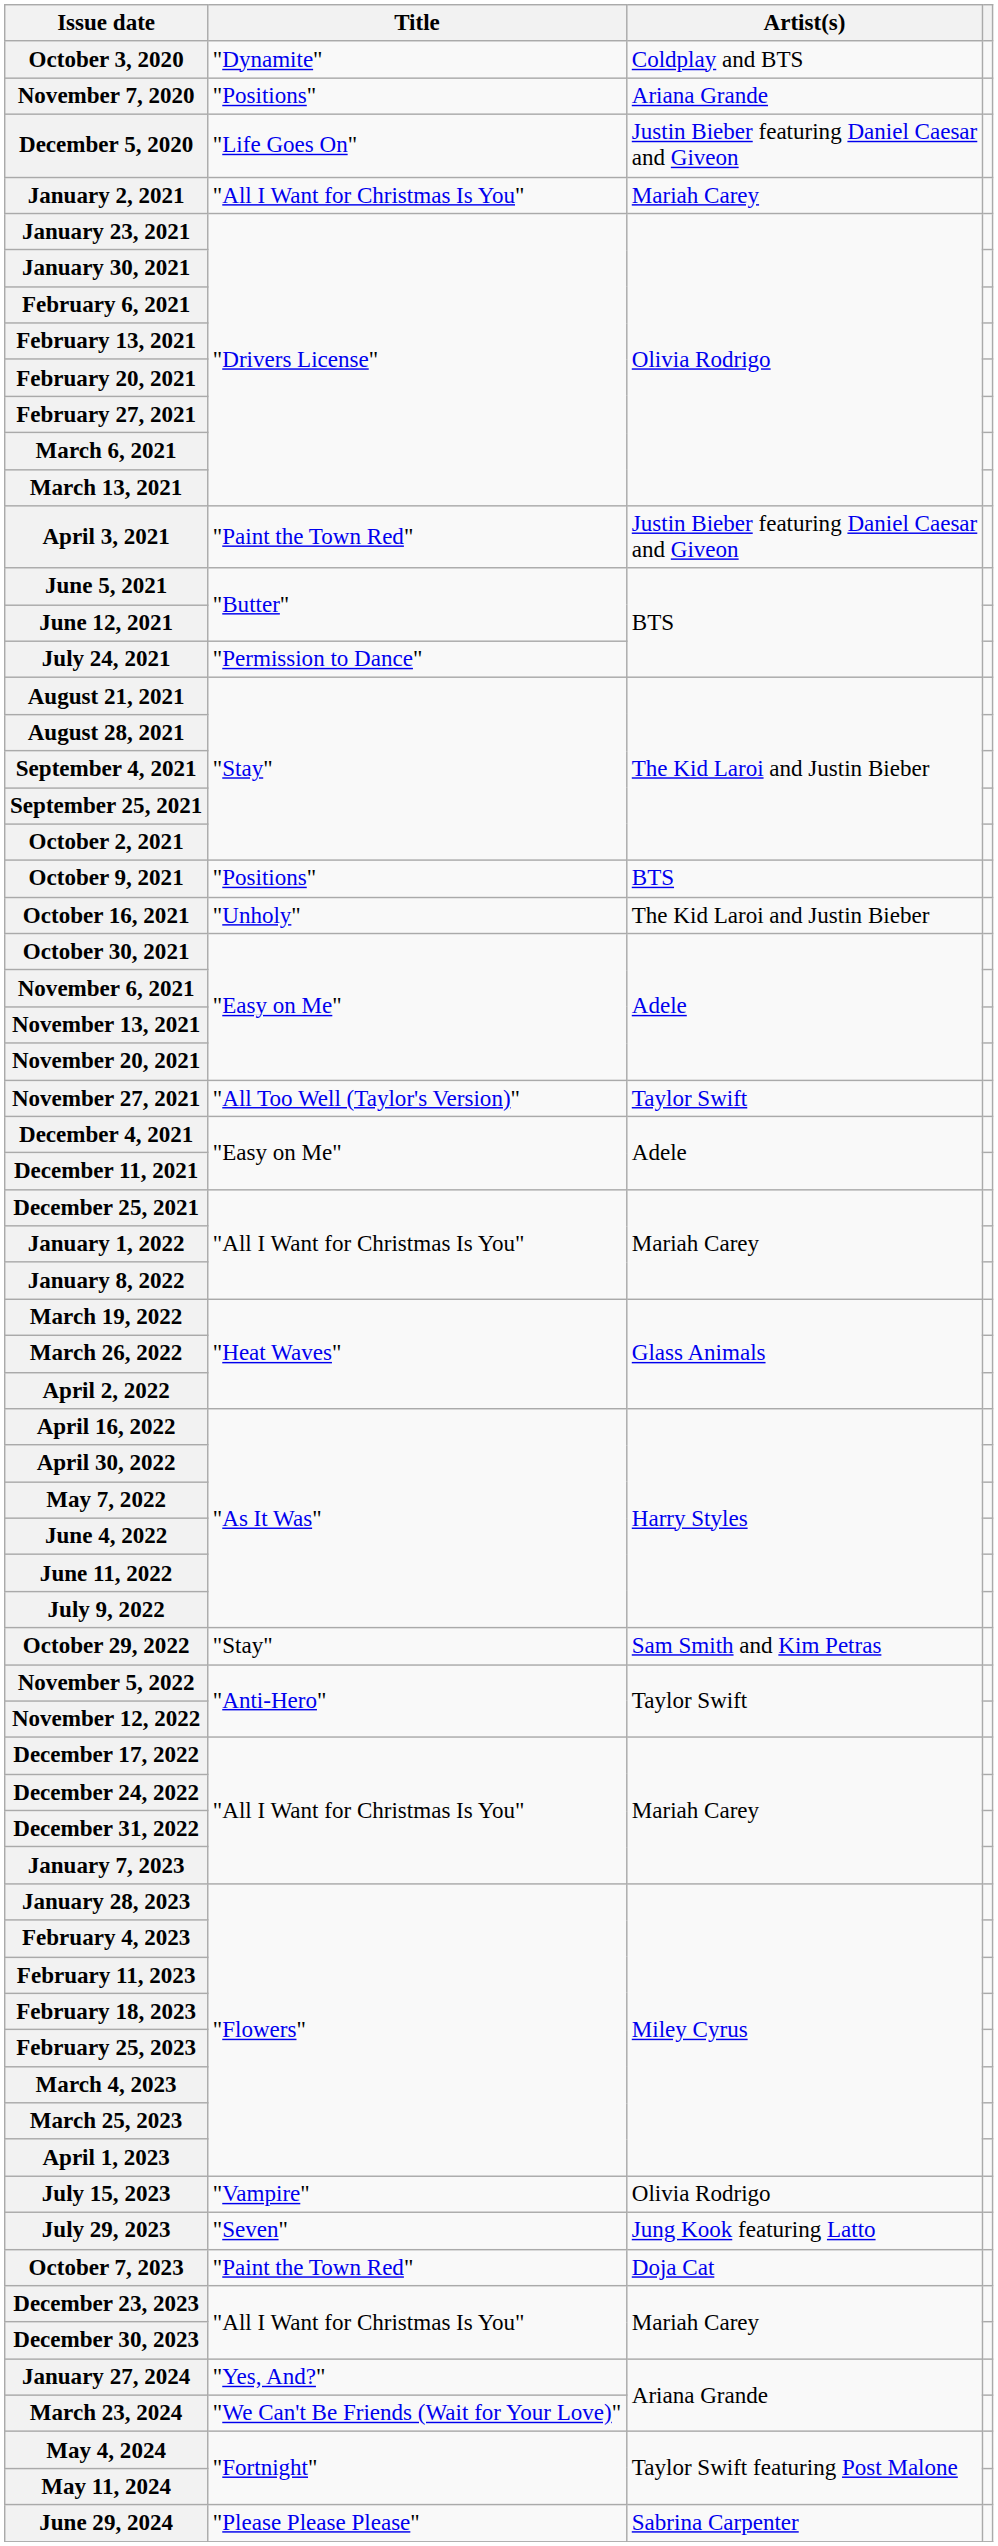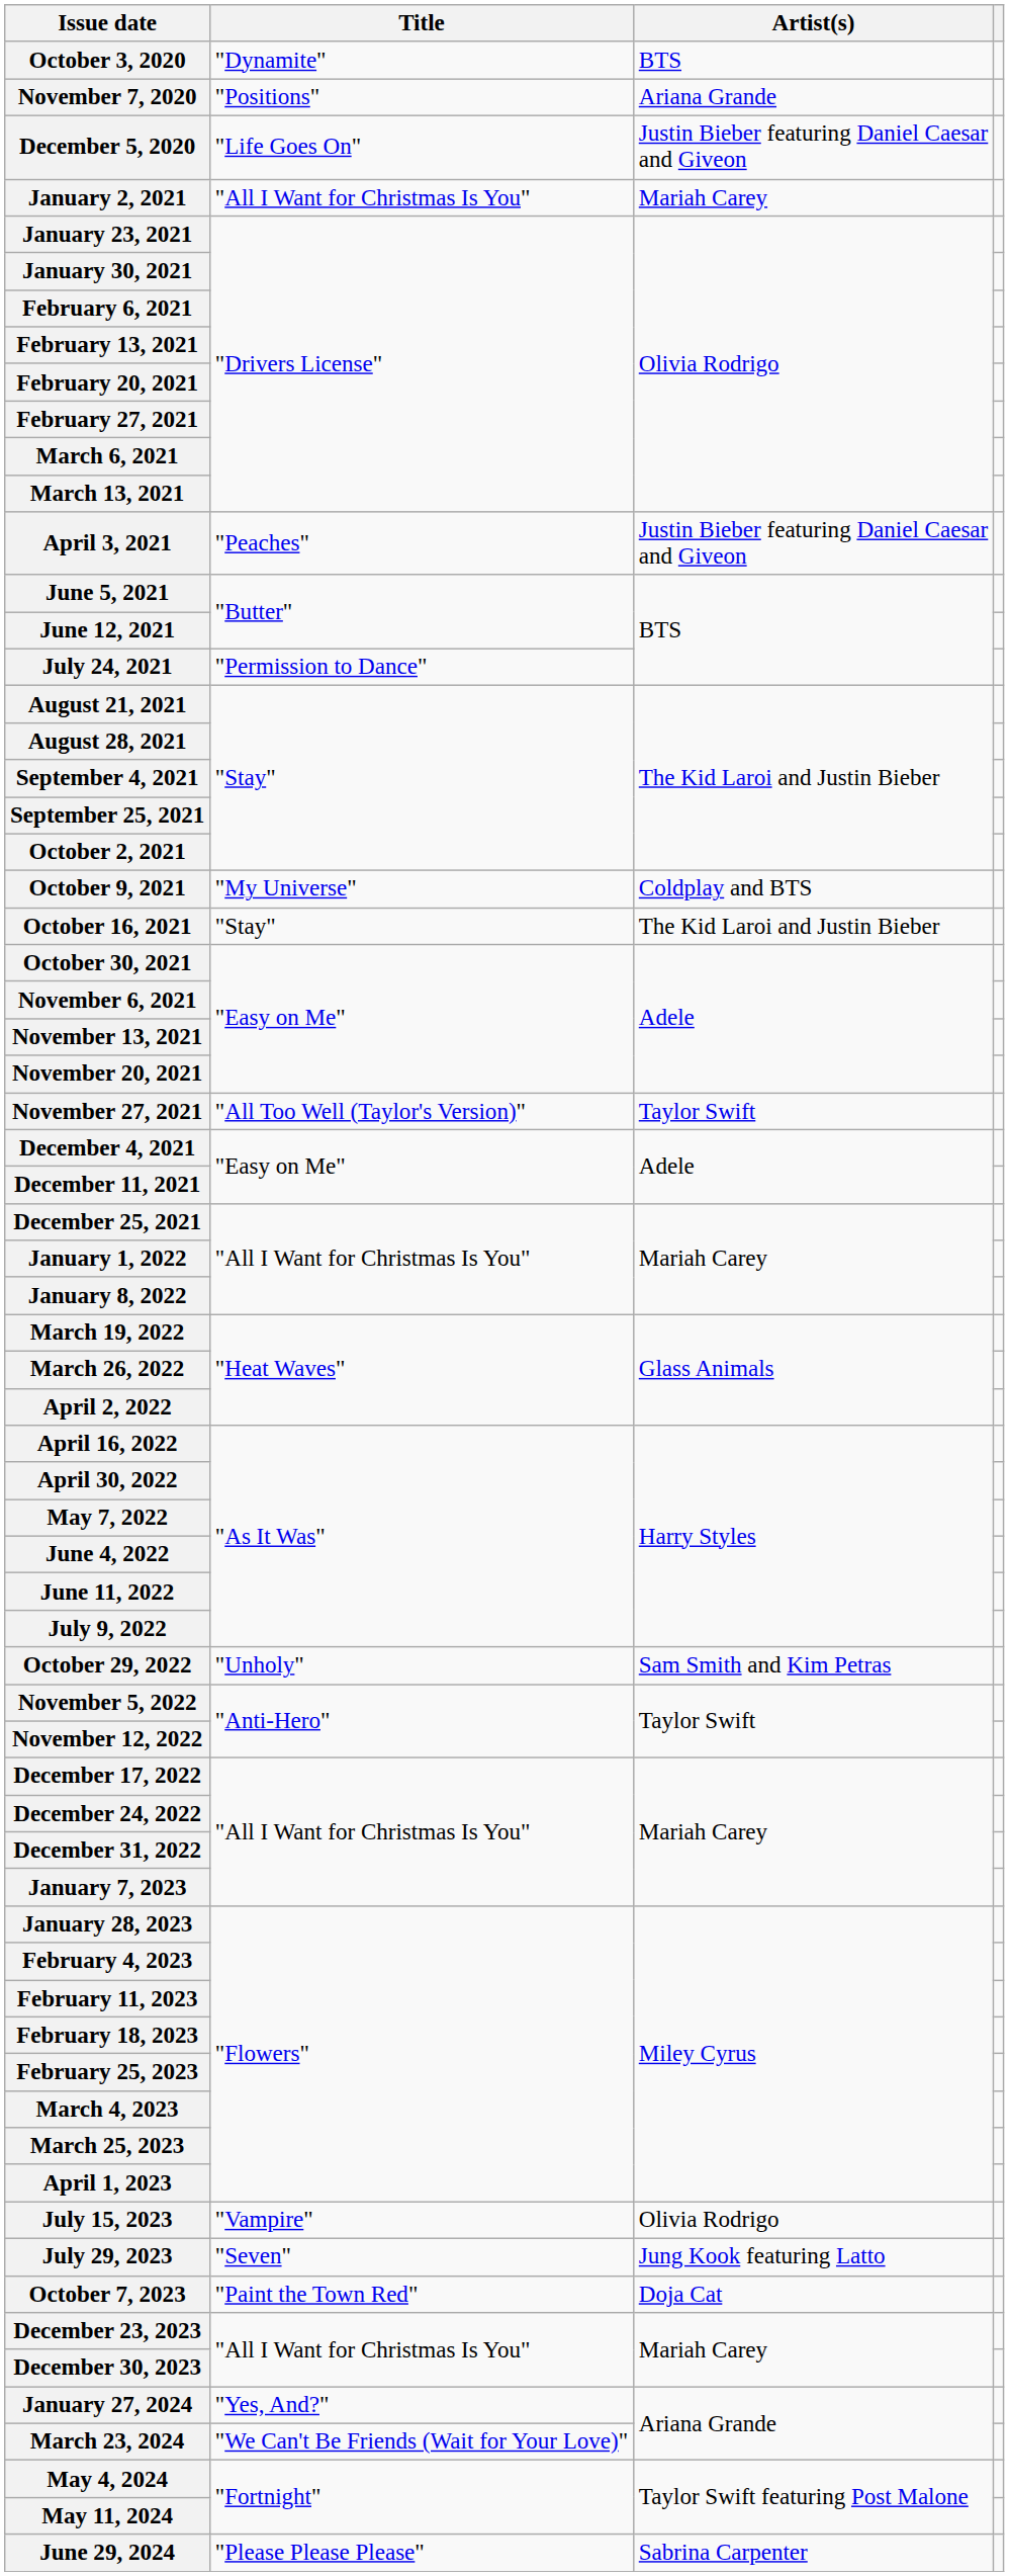October 3, 2020 | Artist(s): Coldplay and BTS -> BTS
April 3, 2021 | Title: "Paint the Town Red" -> "Peaches"
October 9, 2021 | Title: "Positions" -> "My Universe"
October 9, 2021 | Artist(s): BTS -> Coldplay and BTS
October 16, 2021 | Title: "Unholy" -> "Stay"
October 29, 2022 | Title: "Stay" -> "Unholy"
